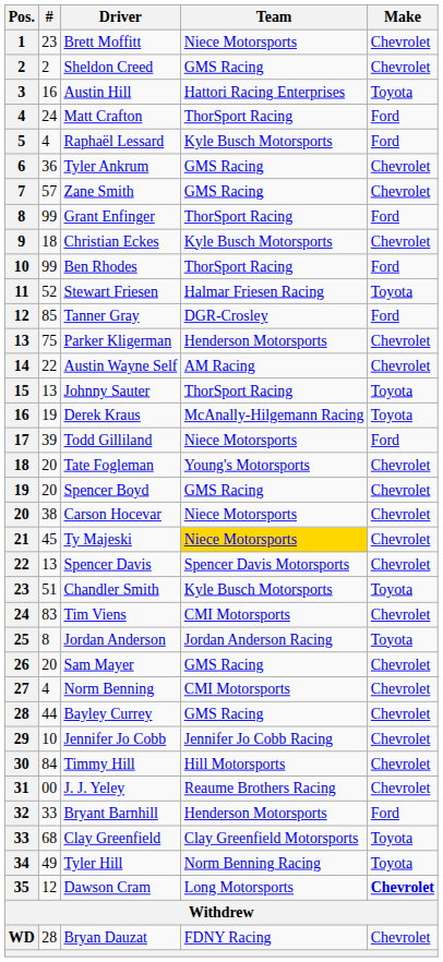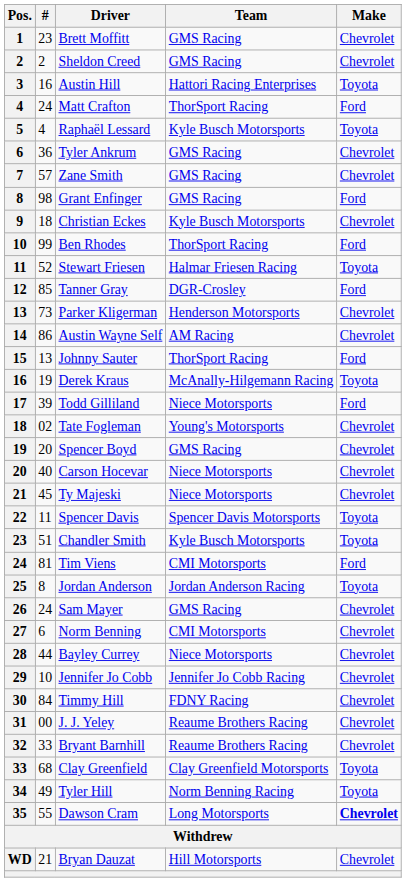Brett Moffitt | Team: Niece Motorsports -> GMS Racing
Raphaël Lessard | Make: Ford -> Toyota
Grant Enfinger | #: 99 -> 98
Grant Enfinger | Team: ThorSport Racing -> GMS Racing
Parker Kligerman | #: 75 -> 73
Austin Wayne Self | #: 22 -> 86
Johnny Sauter | Make: Toyota -> Ford
Tate Fogleman | #: 20 -> 02
Carson Hocevar | #: 38 -> 40
Ty Majeski | Team: gold background -> no background
Spencer Davis | #: 13 -> 11
Spencer Davis | Make: Chevrolet -> Toyota
Tim Viens | #: 83 -> 81
Tim Viens | Make: Chevrolet -> Ford
Sam Mayer | #: 20 -> 24
Norm Benning | #: 4 -> 6
Bayley Currey | Team: GMS Racing -> Niece Motorsports
Timmy Hill | Team: Hill Motorsports -> FDNY Racing
Bryant Barnhill | Team: Henderson Motorsports -> Reaume Brothers Racing
Bryant Barnhill | Make: Ford -> Chevrolet
Dawson Cram | #: 12 -> 55
Bryan Dauzat | #: 28 -> 21
Bryan Dauzat | Team: FDNY Racing -> Hill Motorsports
